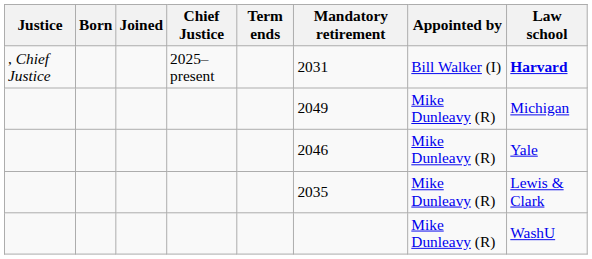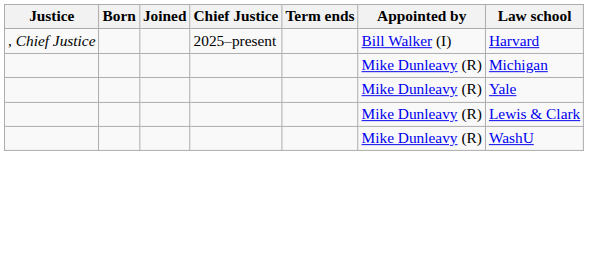- column: Mandatory retirement | 2031 | 2049 | 2046 | 2035
, Chief Justice | Law school: bold -> normal
